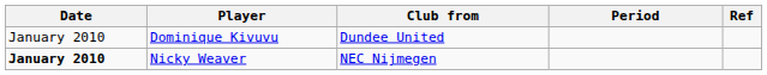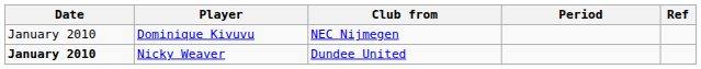Dominique Kivuvu | Club from: Dundee United -> NEC Nijmegen
Nicky Weaver | Club from: NEC Nijmegen -> Dundee United
